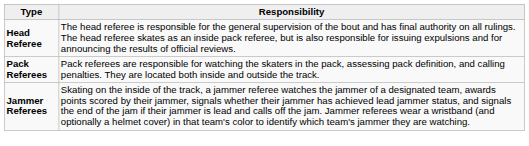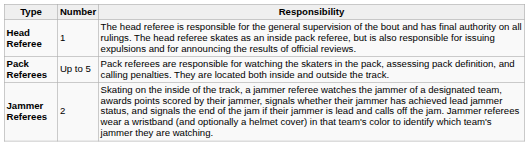+ column: Number | 1 | Up to 5 | 2
